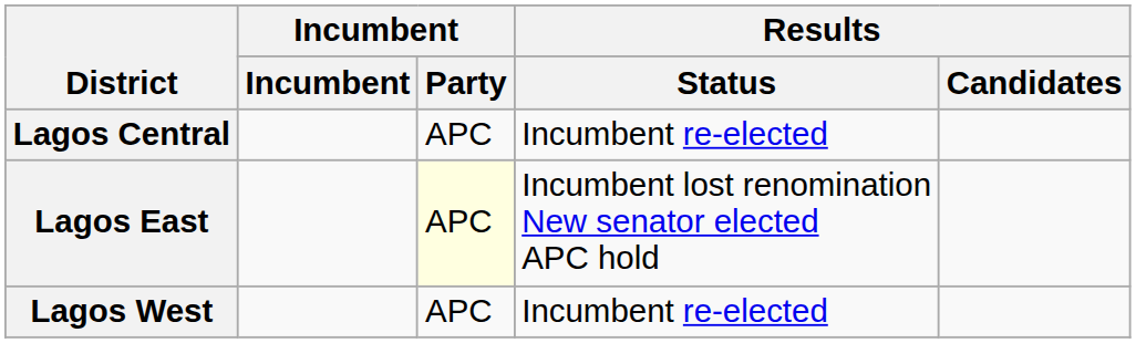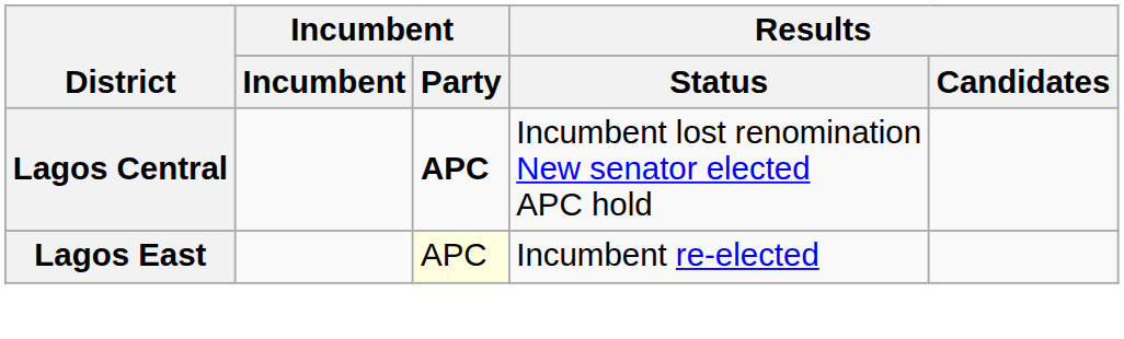Lagos Central | Incumbent / Party: normal -> bold
Lagos Central | Results / Status: Incumbent re-elected -> Incumbent lost renomination New senator elected APC hold
Lagos East | Results / Status: Incumbent lost renomination New senator elected APC hold -> Incumbent re-elected
- row: Lagos West | APC | Incumbent re-elected
